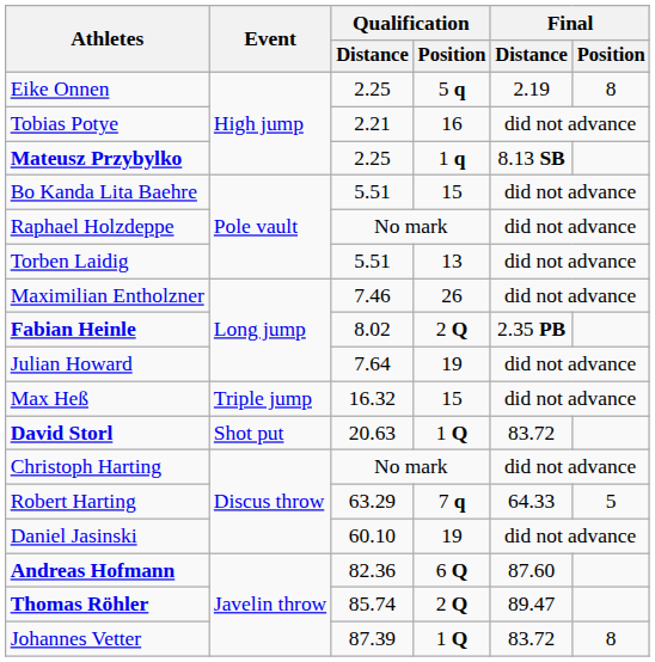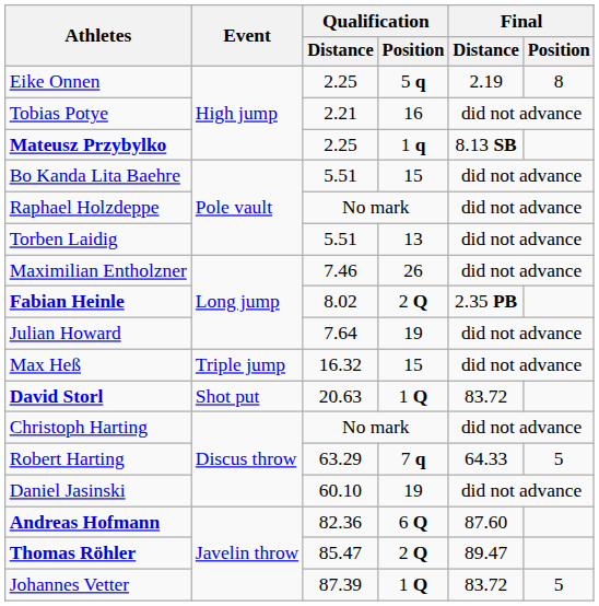Thomas Röhler | Qualification / Distance: 85.74 -> 85.47
Johannes Vetter | Final / Position: 8 -> 5
